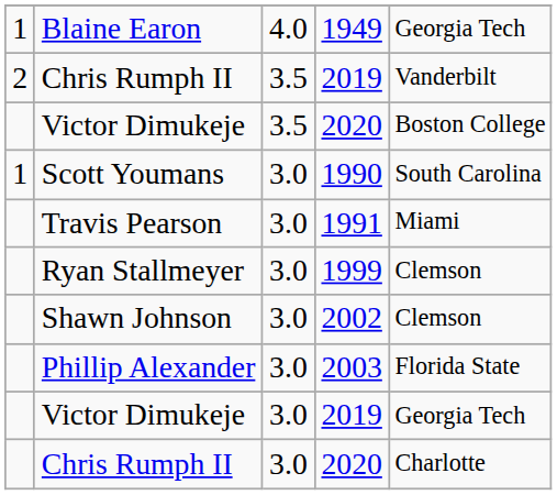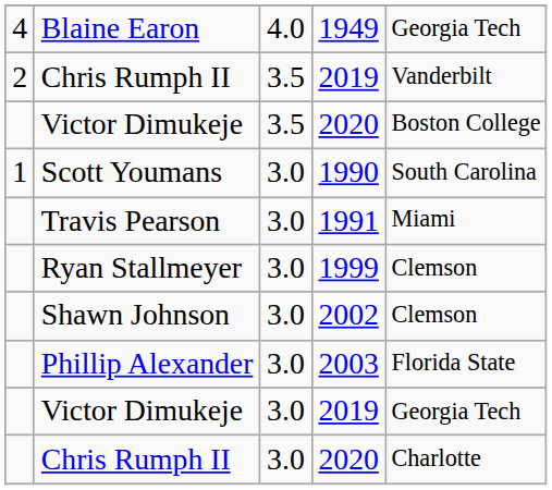Blaine Earon | column 1: 1 -> 4
